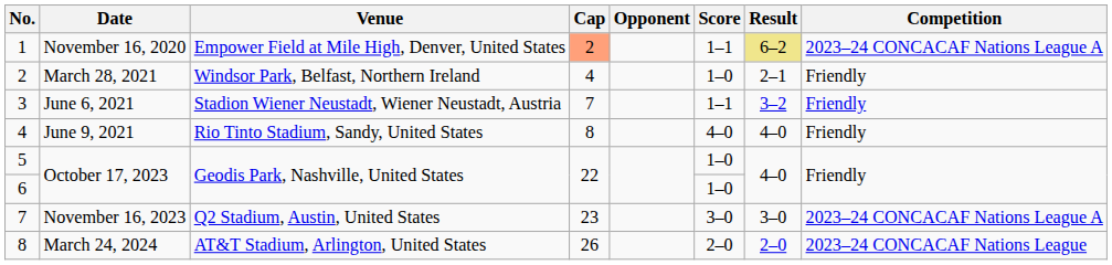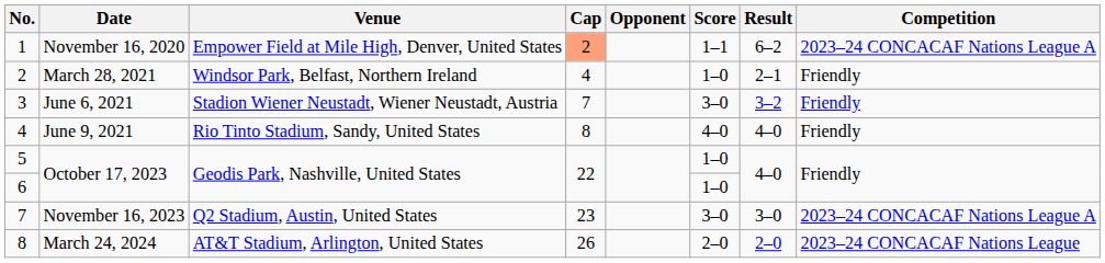1 | Result: khaki background -> no background
3 | Score: 1–1 -> 3–0
